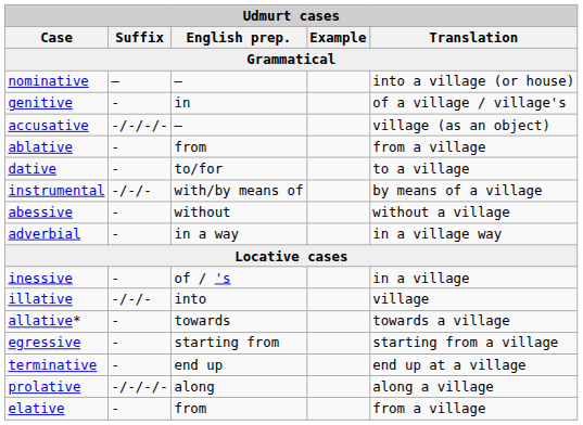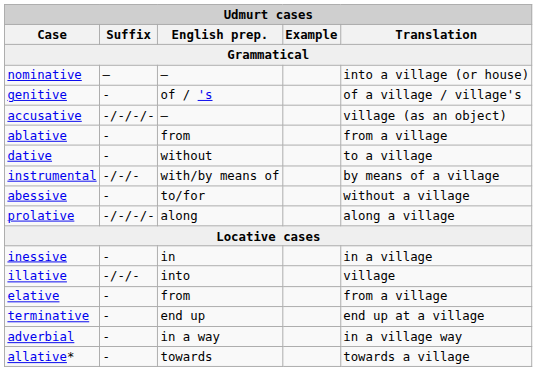genitive | English prep.: in -> of / 's
dative | English prep.: to/for -> without
abessive | English prep.: without -> to/for
rows swapped: adverbial <-> prolative
inessive | English prep.: of / 's -> in
rows swapped: elative <-> allative*
- row: egressive | - | starting from | starting from a village
